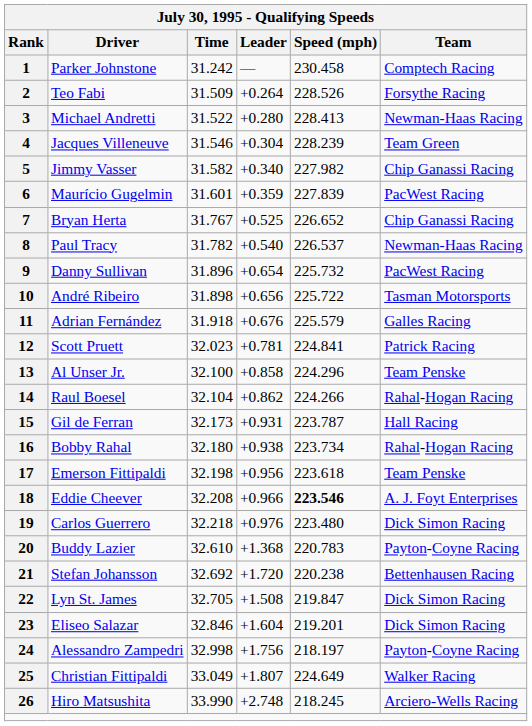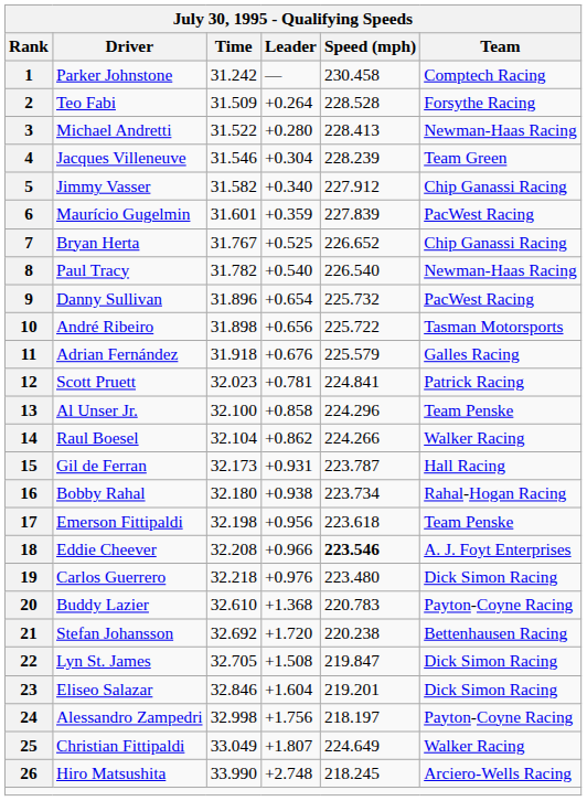2 | Speed (mph): 228.526 -> 228.528
5 | Speed (mph): 227.982 -> 227.912
8 | Speed (mph): 226.537 -> 226.540
14 | Team: Rahal-Hogan Racing -> Walker Racing
